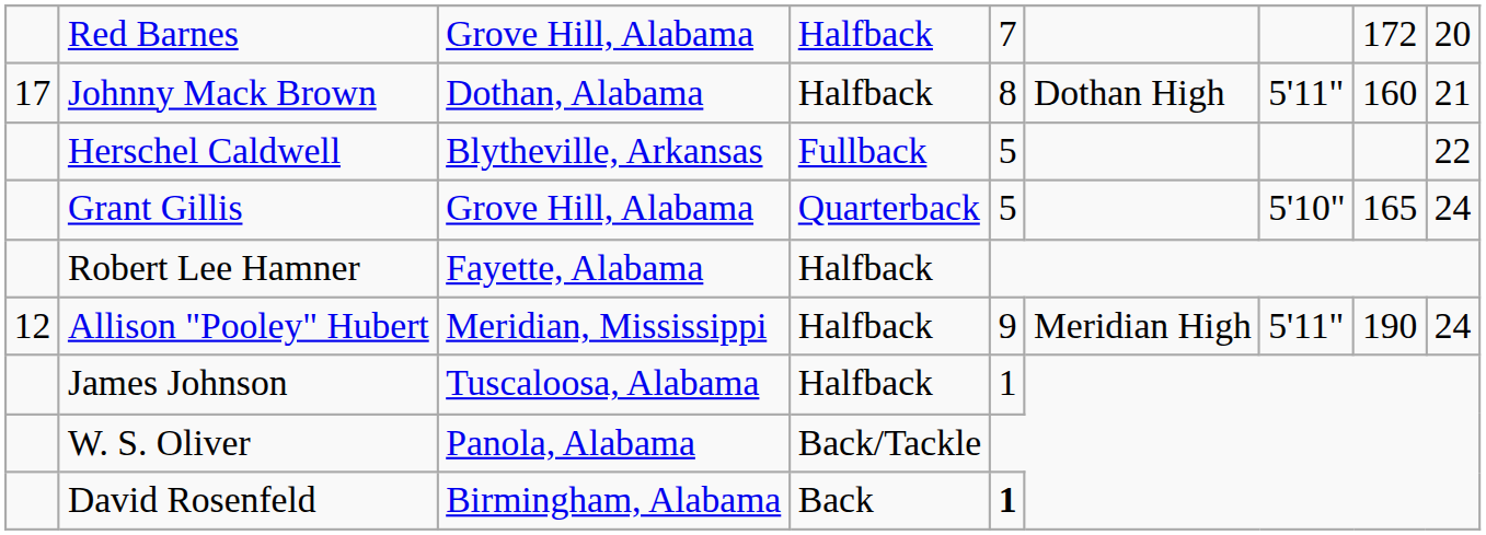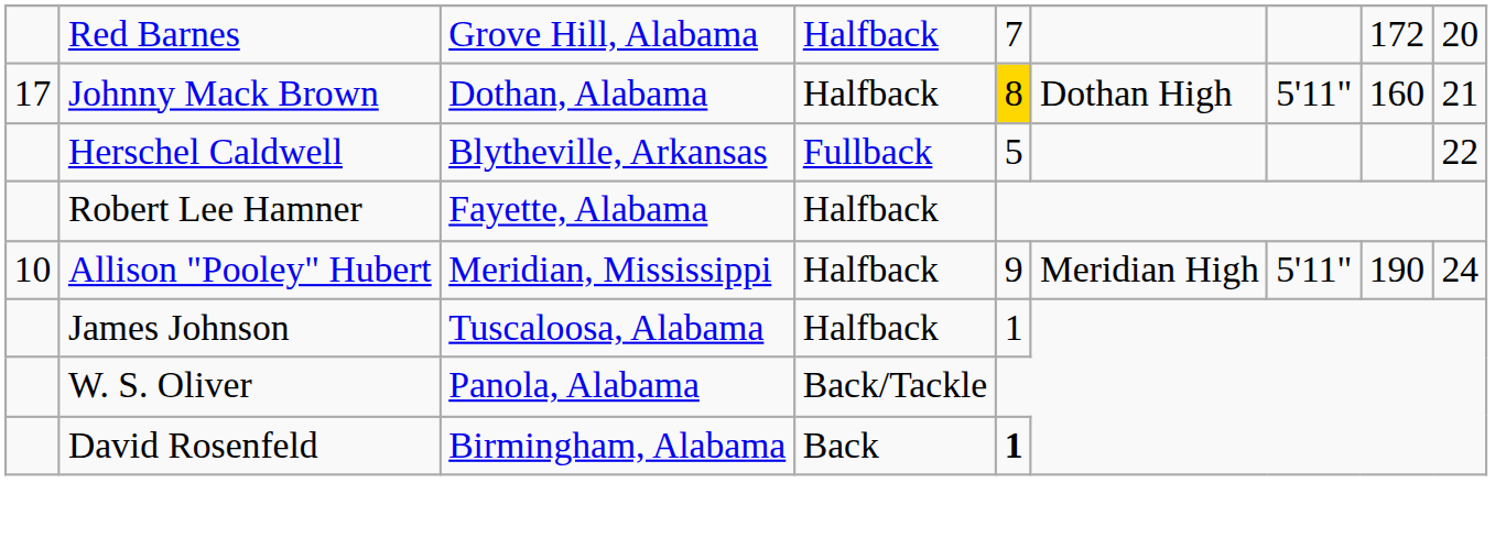Johnny Mack Brown | column 5: no background -> gold background
- row: Grant Gillis | Grove Hill, Alabama | Quarterback | 5 | 5'10" | 165 | 24
Allison "Pooley" Hubert | column 1: 12 -> 10
